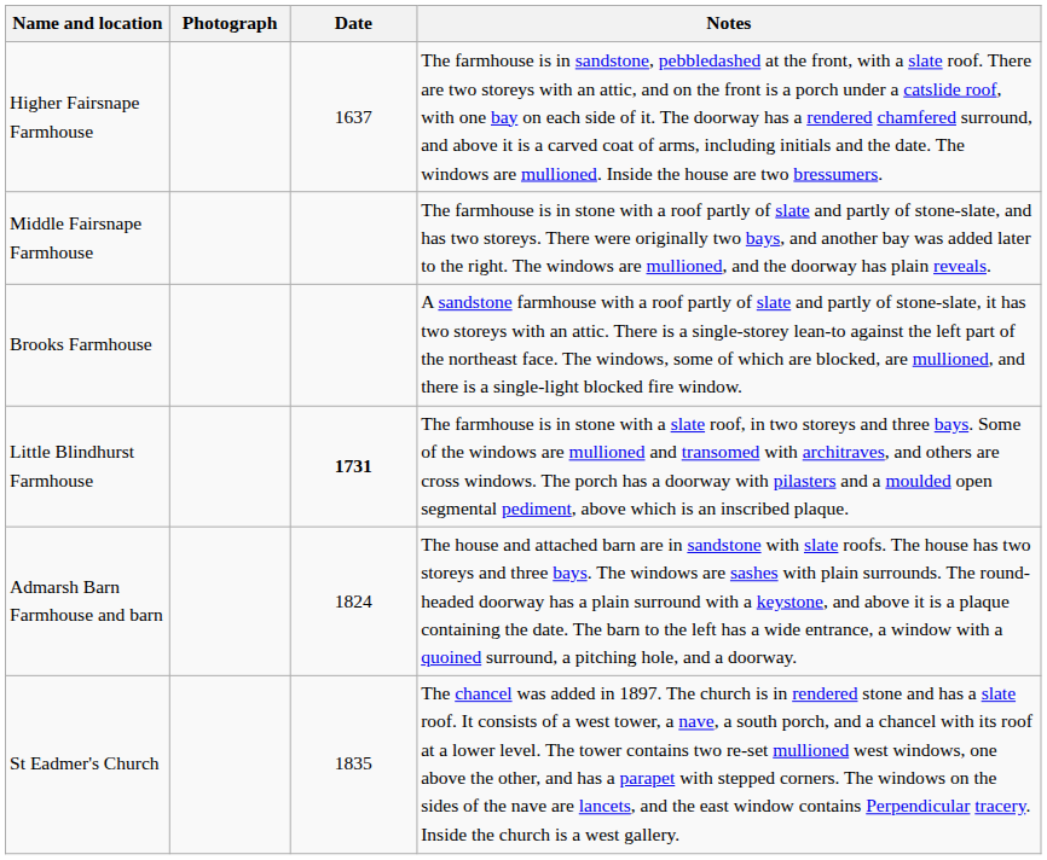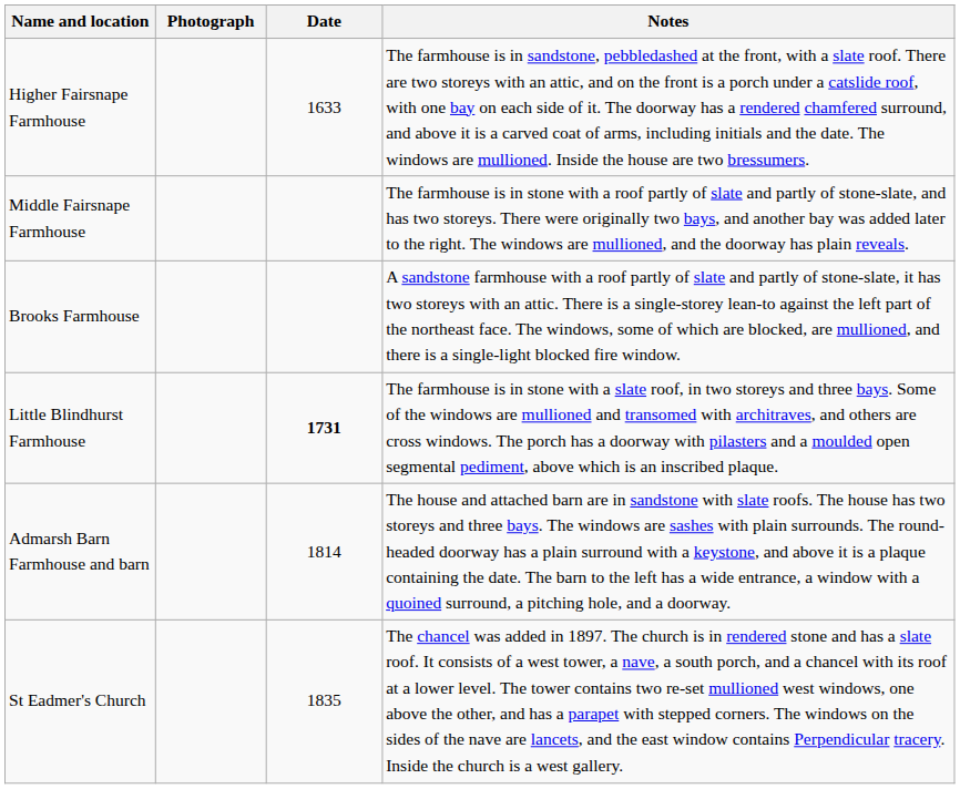Higher Fairsnape Farmhouse | Date: 1637 -> 1633
Admarsh Barn Farmhouse and barn | Date: 1824 -> 1814
